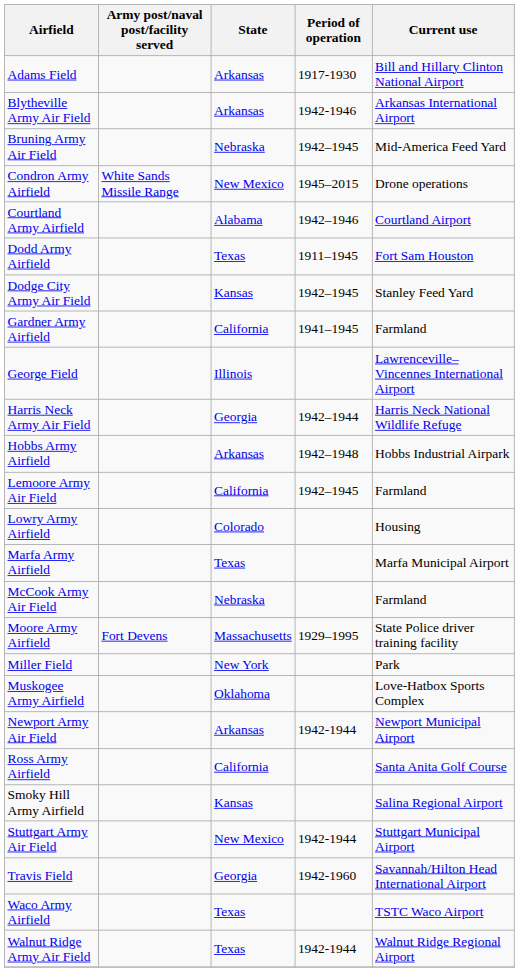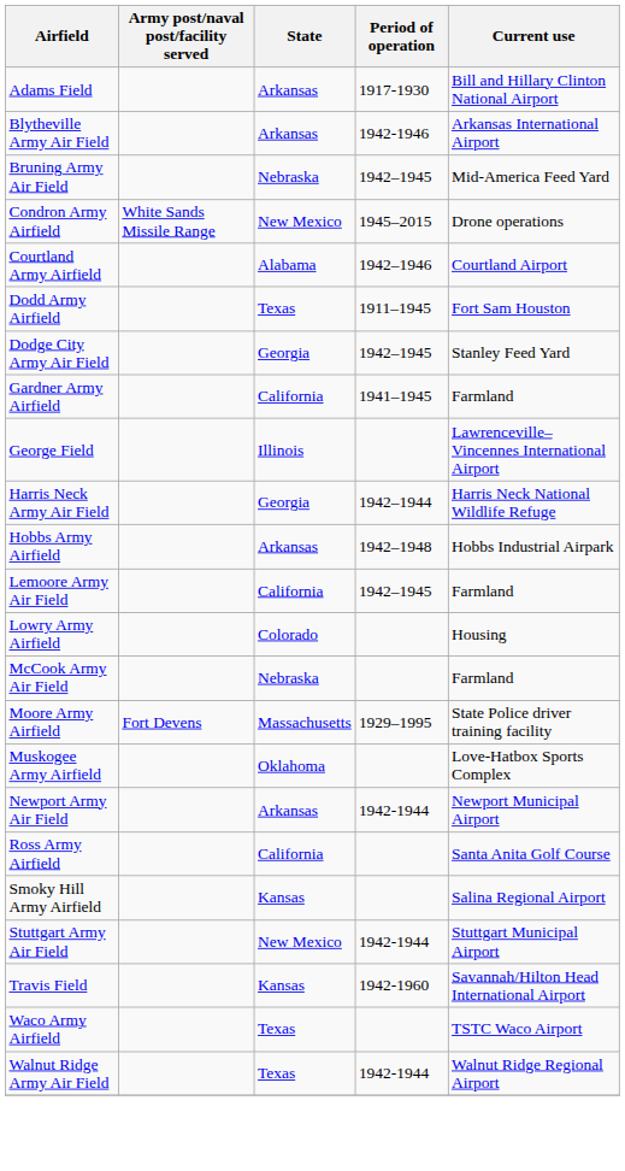Dodge City Army Air Field | State: Kansas -> Georgia
- row: Marfa Army Airfield | Texas | Marfa Municipal Airport
- row: Miller Field | New York | Park
Travis Field | State: Georgia -> Kansas
